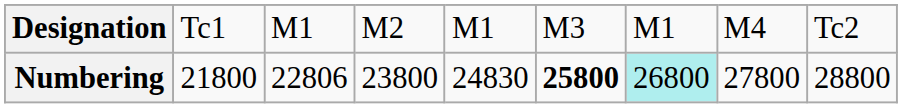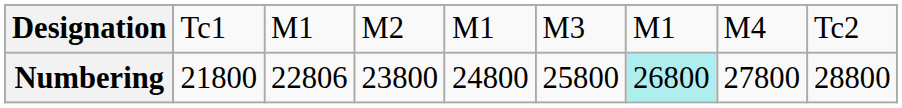Numbering | column 5: 24830 -> 24800
Numbering | column 6: bold -> normal
